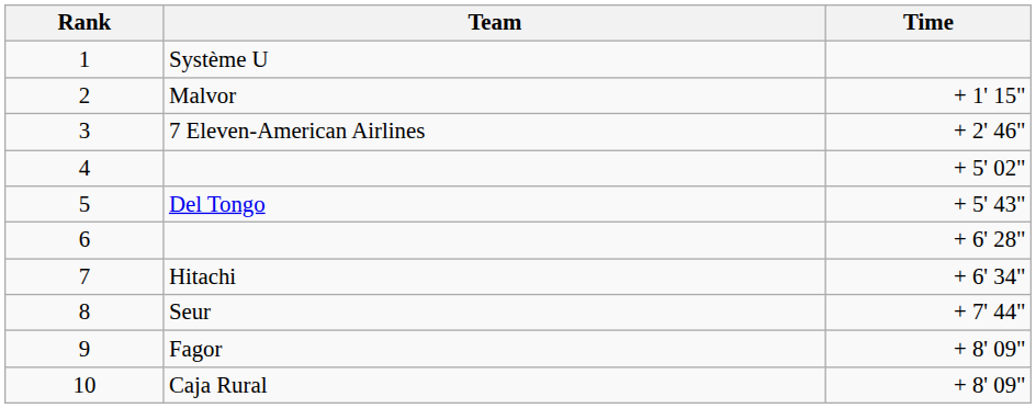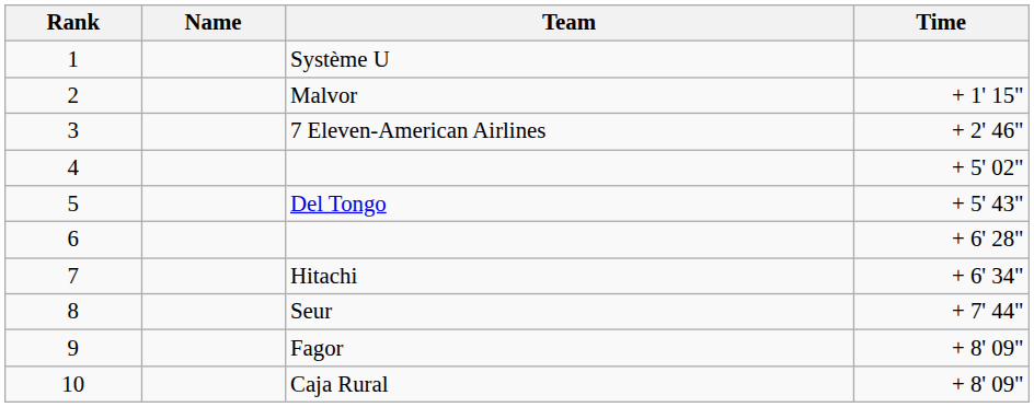+ column: Name
